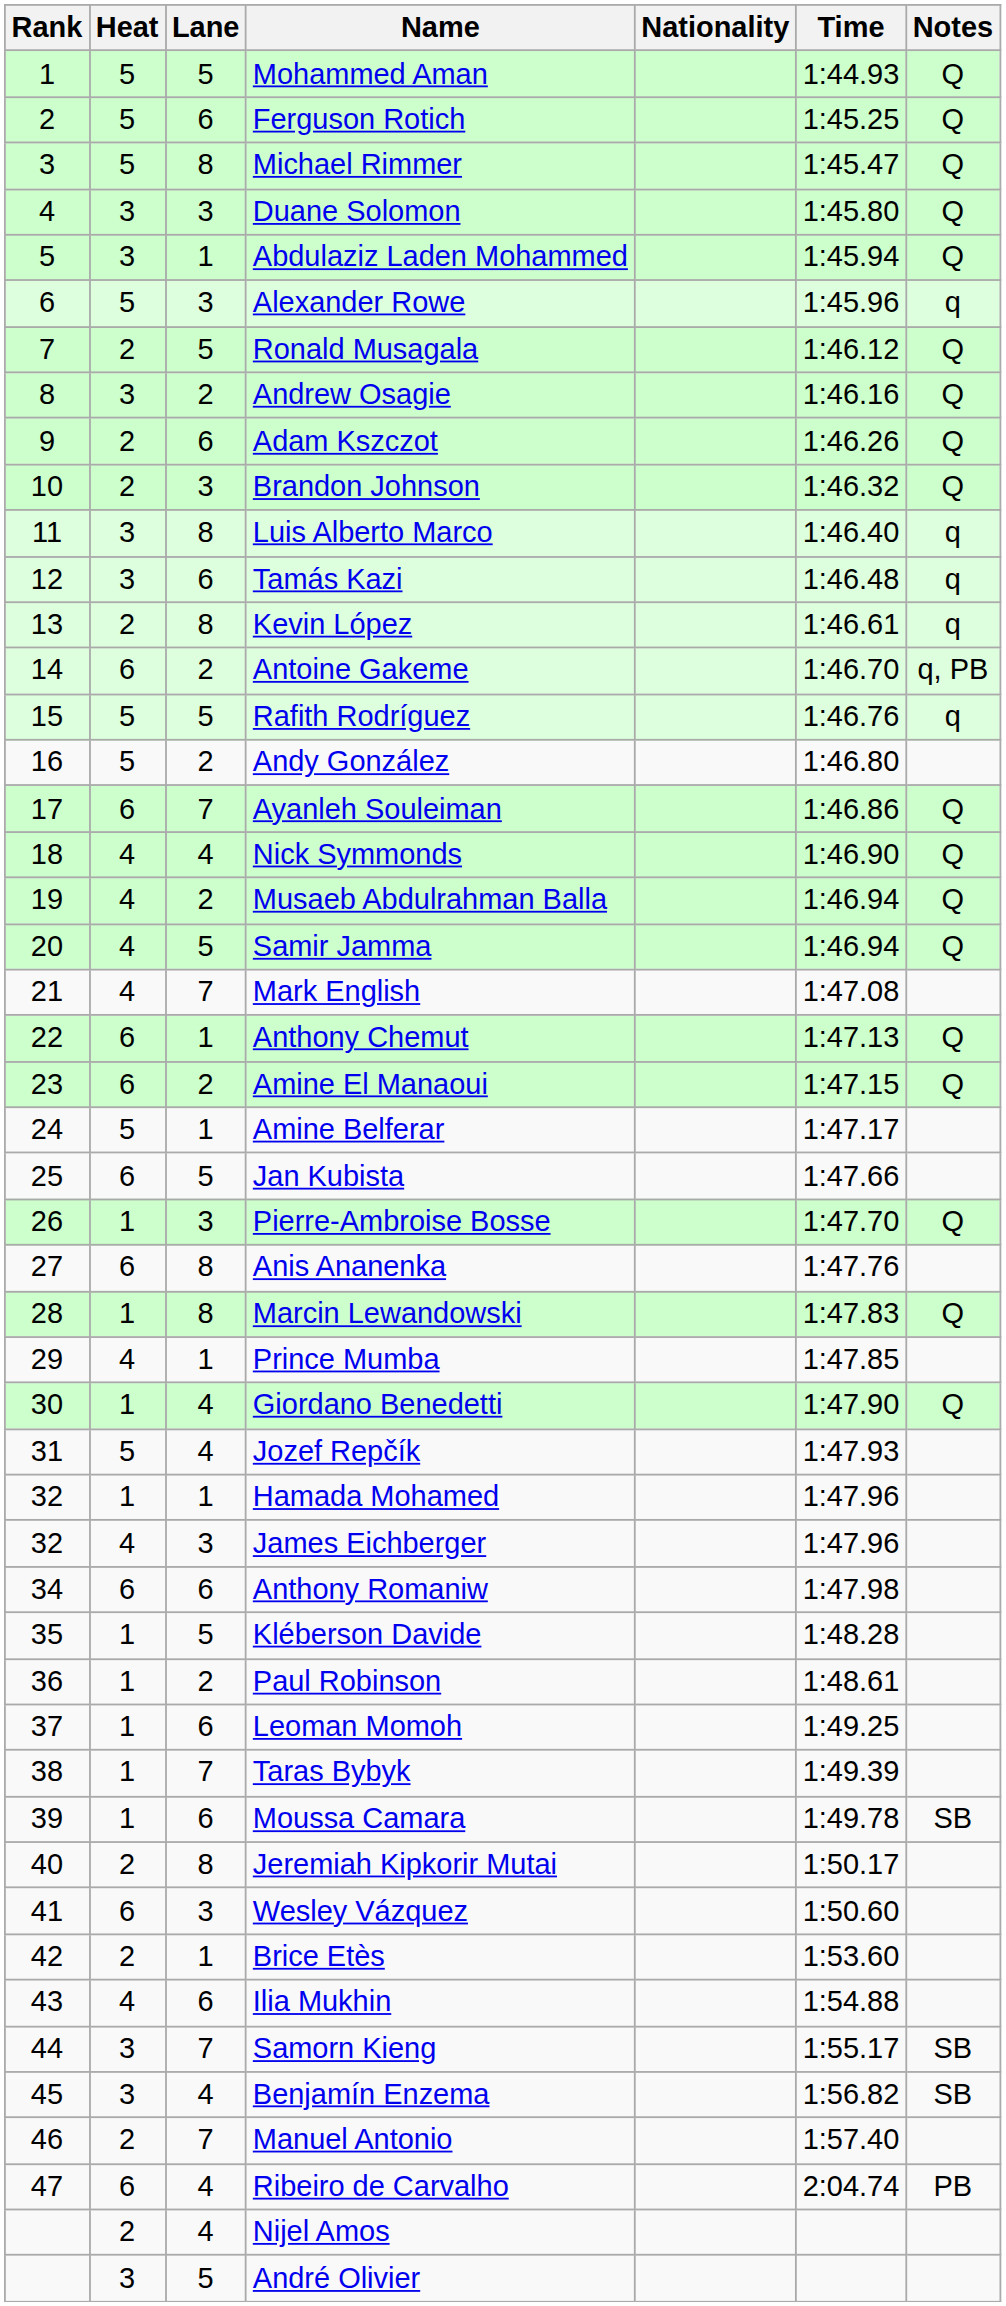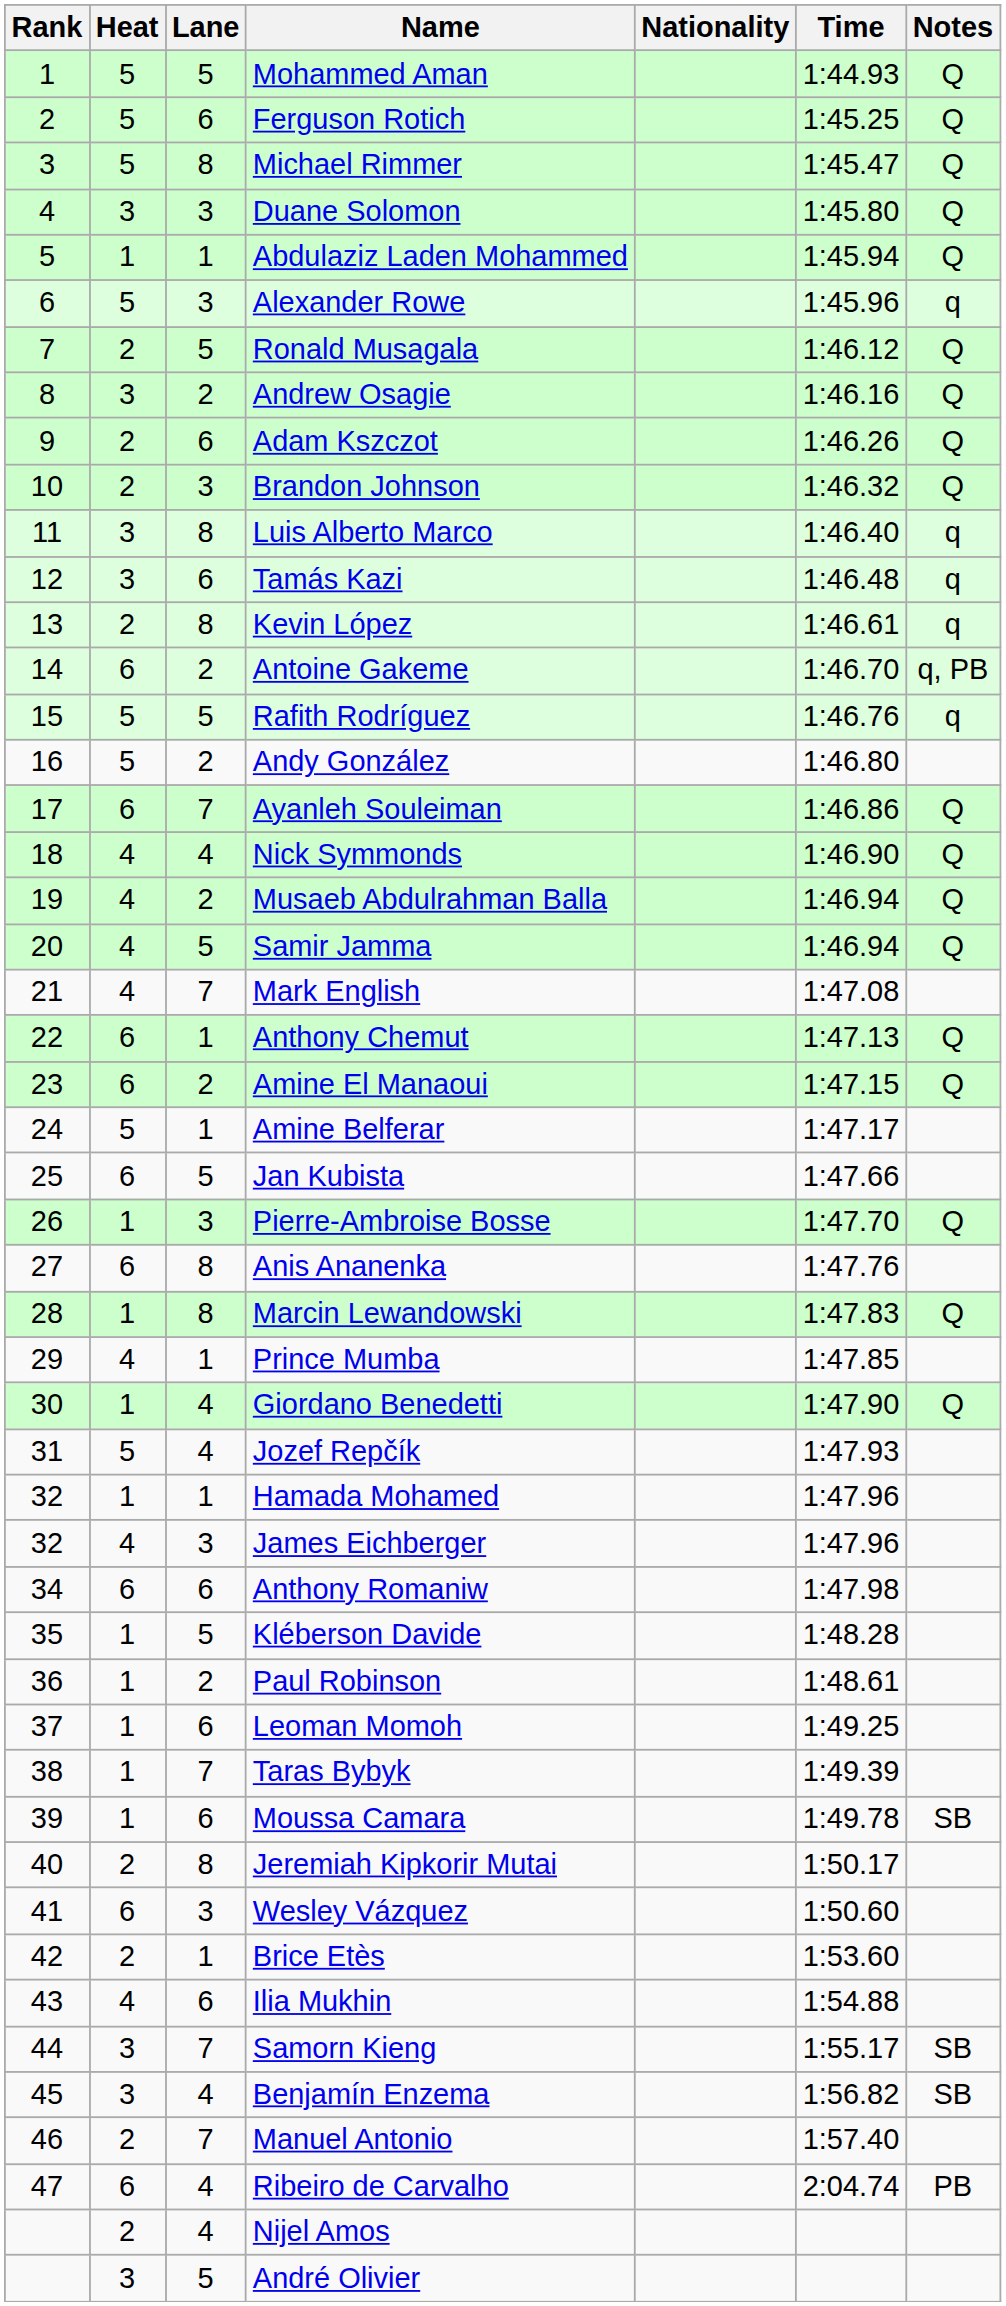Abdulaziz Laden Mohammed | Heat: 3 -> 1
